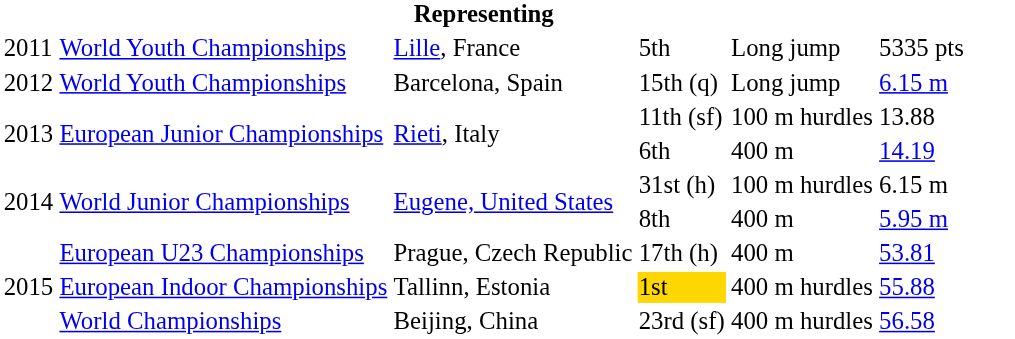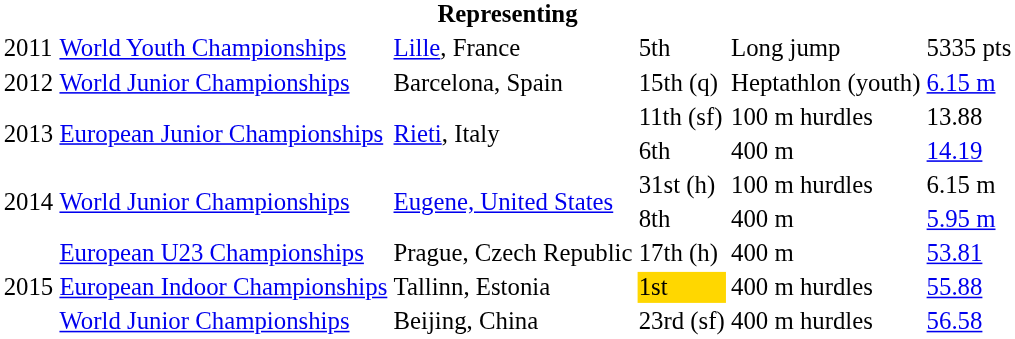15th (q) | column 2: World Youth Championships -> World Junior Championships
15th (q) | column 5: Long jump -> Heptathlon (youth)
23rd (sf) | column 2: World Championships -> World Junior Championships
